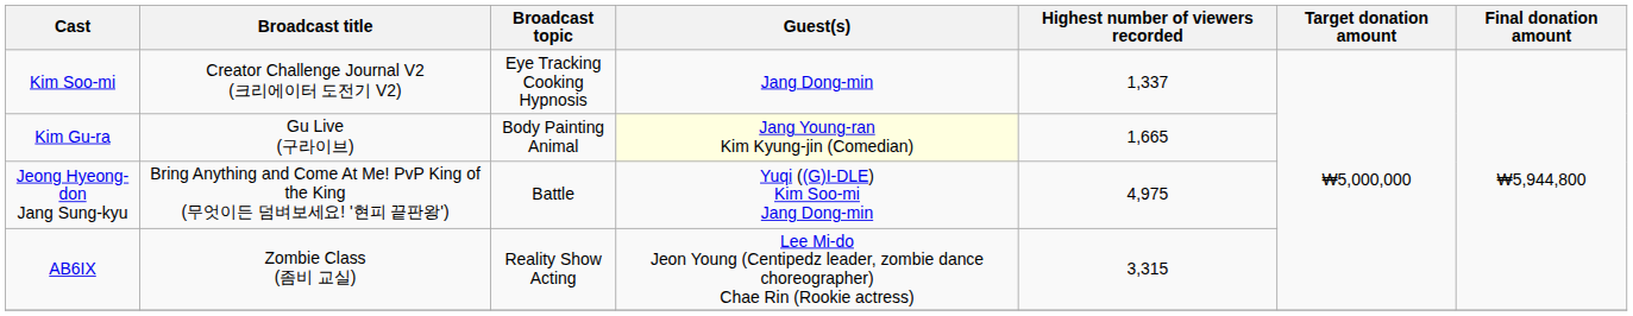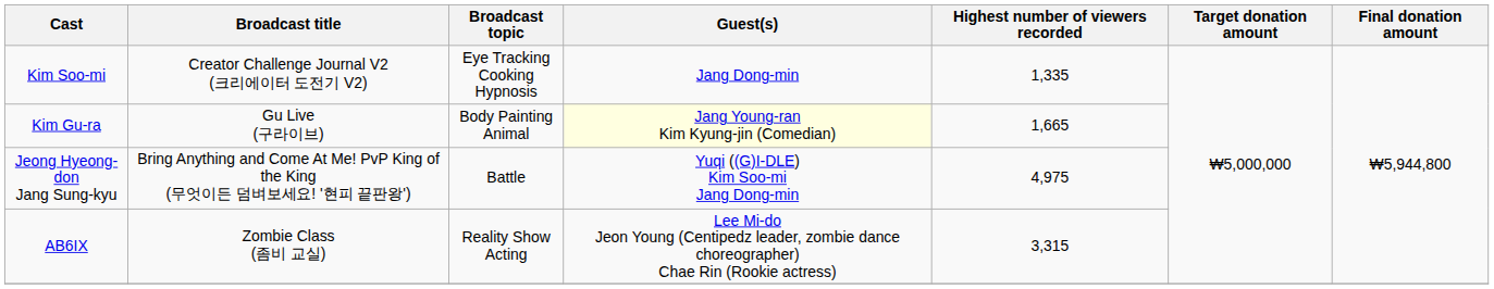Kim Soo-mi | Highest number of viewers recorded: 1,337 -> 1,335
